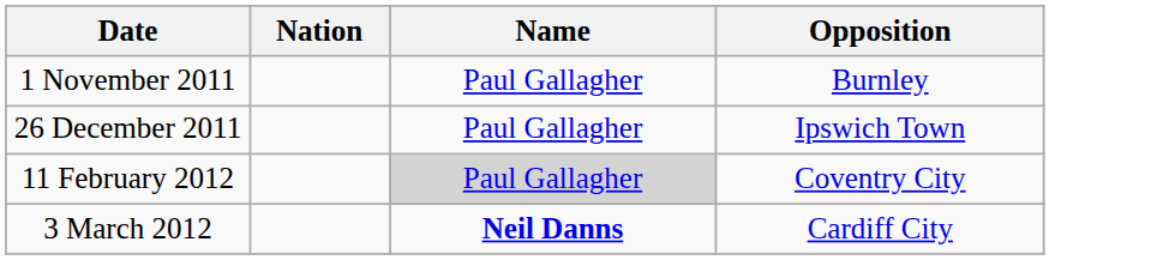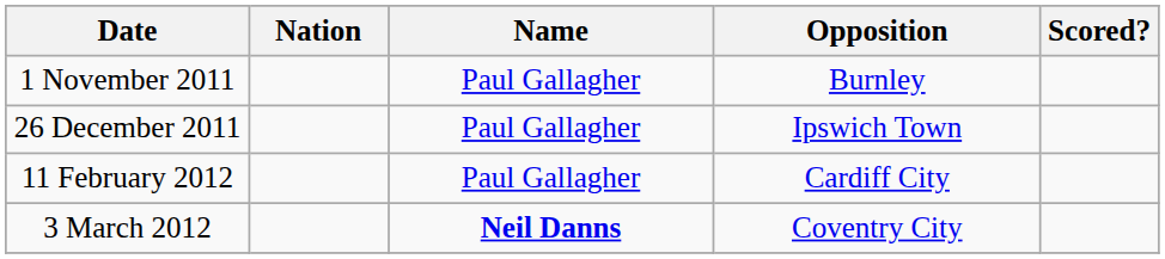+ column: Scored?
11 February 2012 | Name: lightgrey background -> no background
11 February 2012 | Opposition: Coventry City -> Cardiff City
3 March 2012 | Opposition: Cardiff City -> Coventry City
